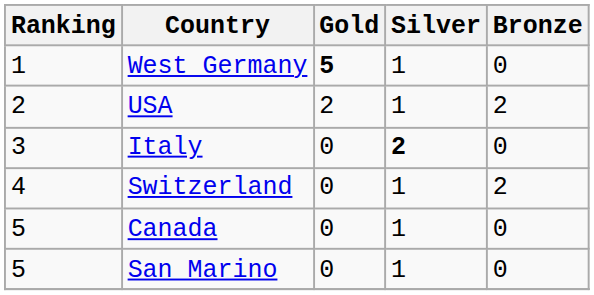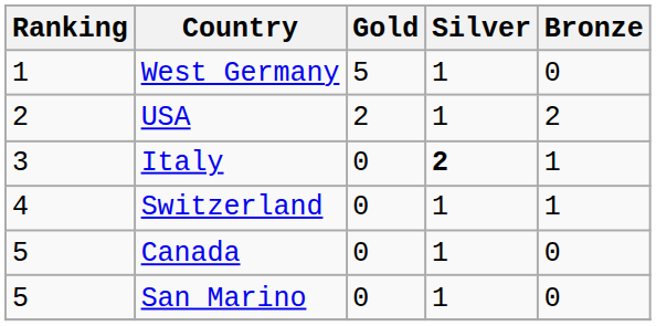West Germany | Gold: bold -> normal
Italy | Bronze: 0 -> 1
Switzerland | Bronze: 2 -> 1
